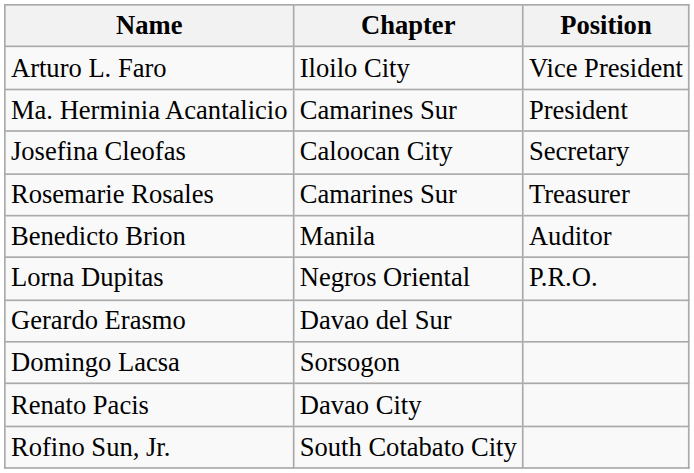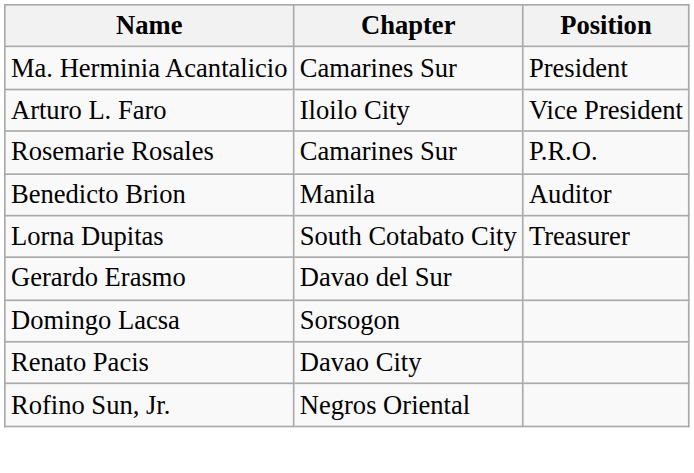rows swapped: Ma. Herminia Acantalicio <-> Arturo L. Faro
- row: Josefina Cleofas | Caloocan City | Secretary
Rosemarie Rosales | Position: Treasurer -> P.R.O.
Lorna Dupitas | Chapter: Negros Oriental -> South Cotabato City
Lorna Dupitas | Position: P.R.O. -> Treasurer
Rofino Sun, Jr. | Chapter: South Cotabato City -> Negros Oriental
